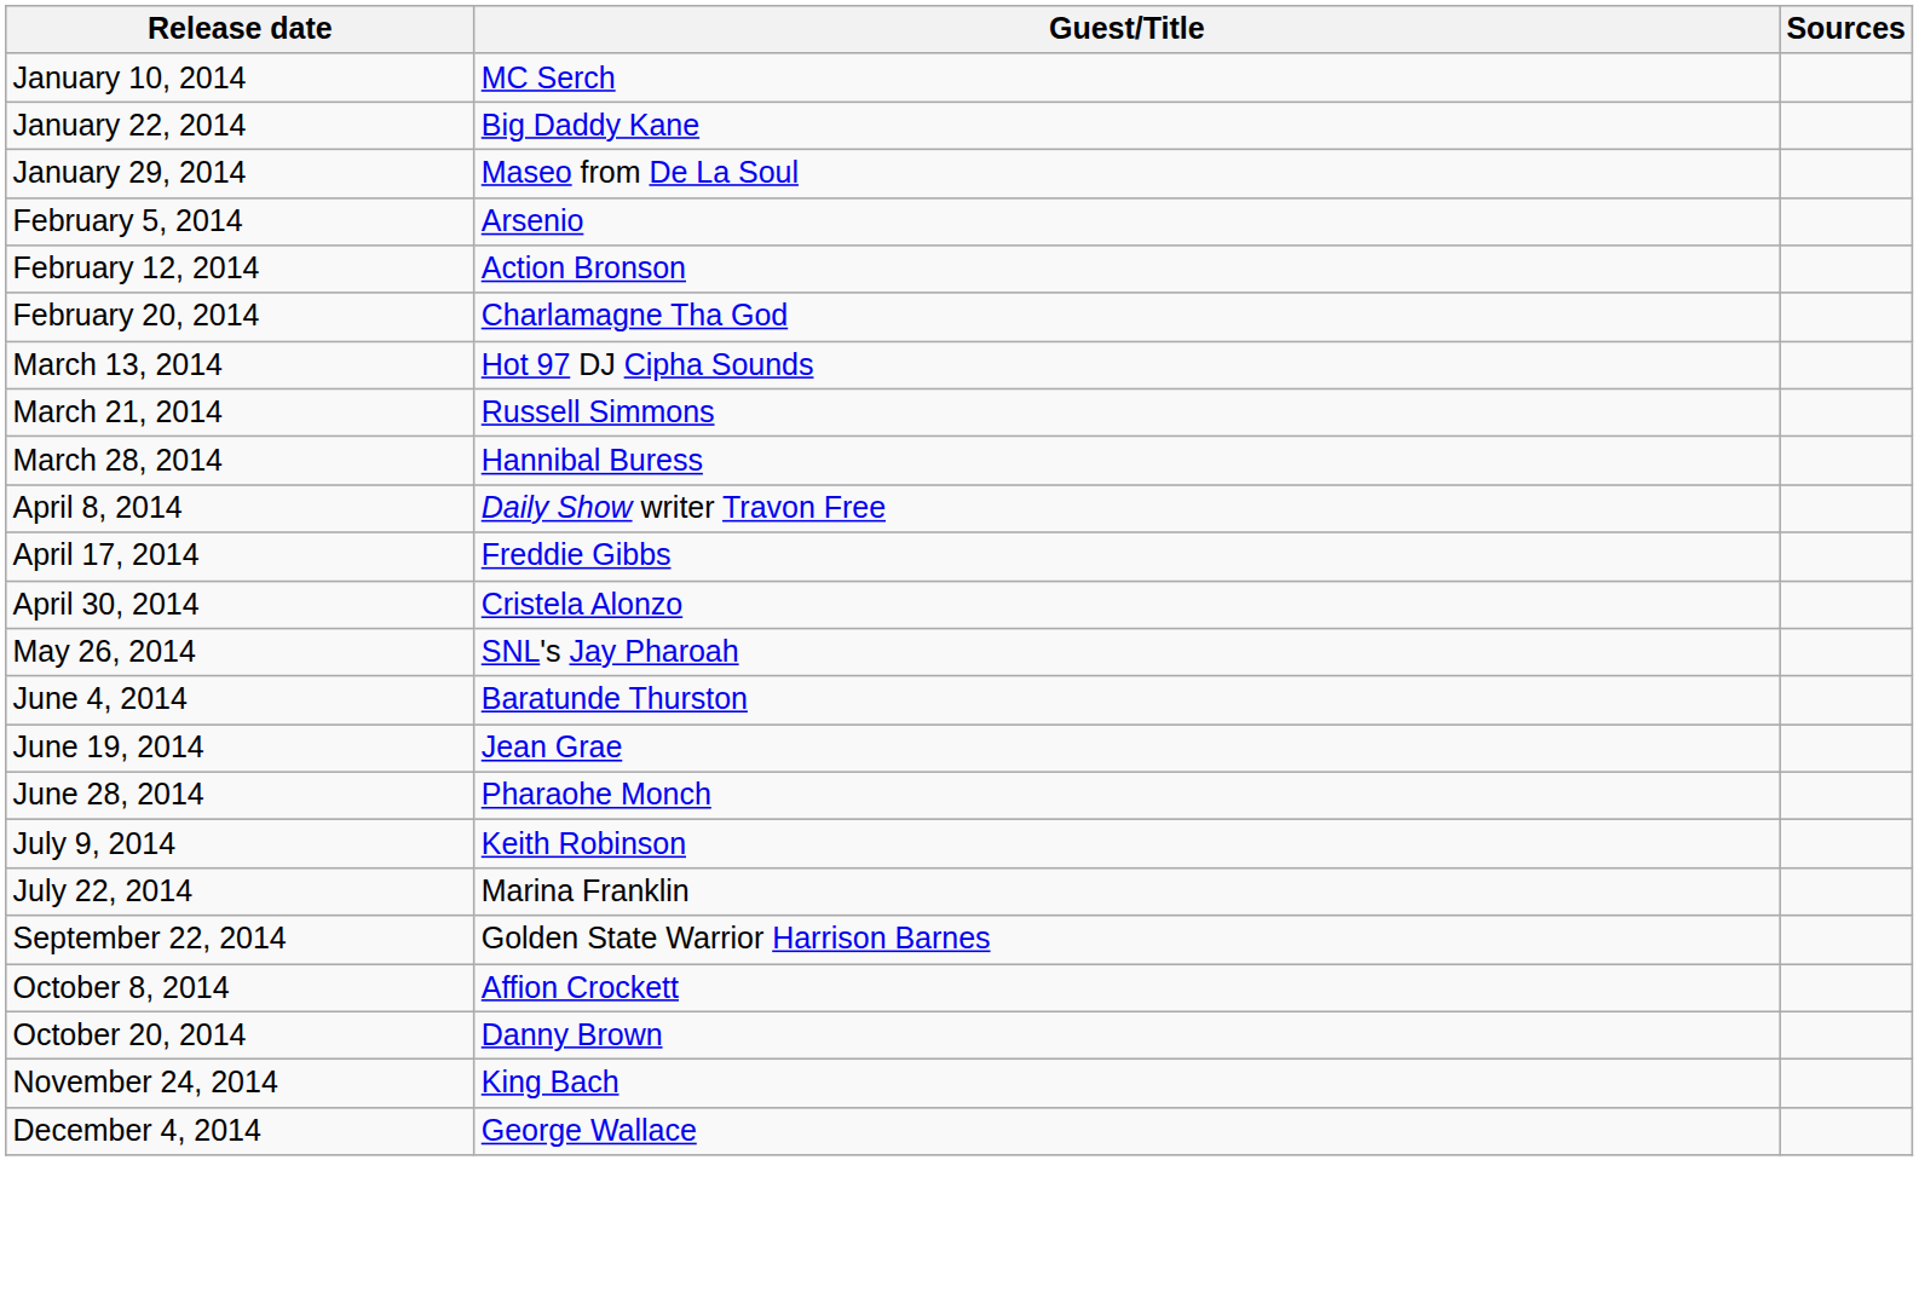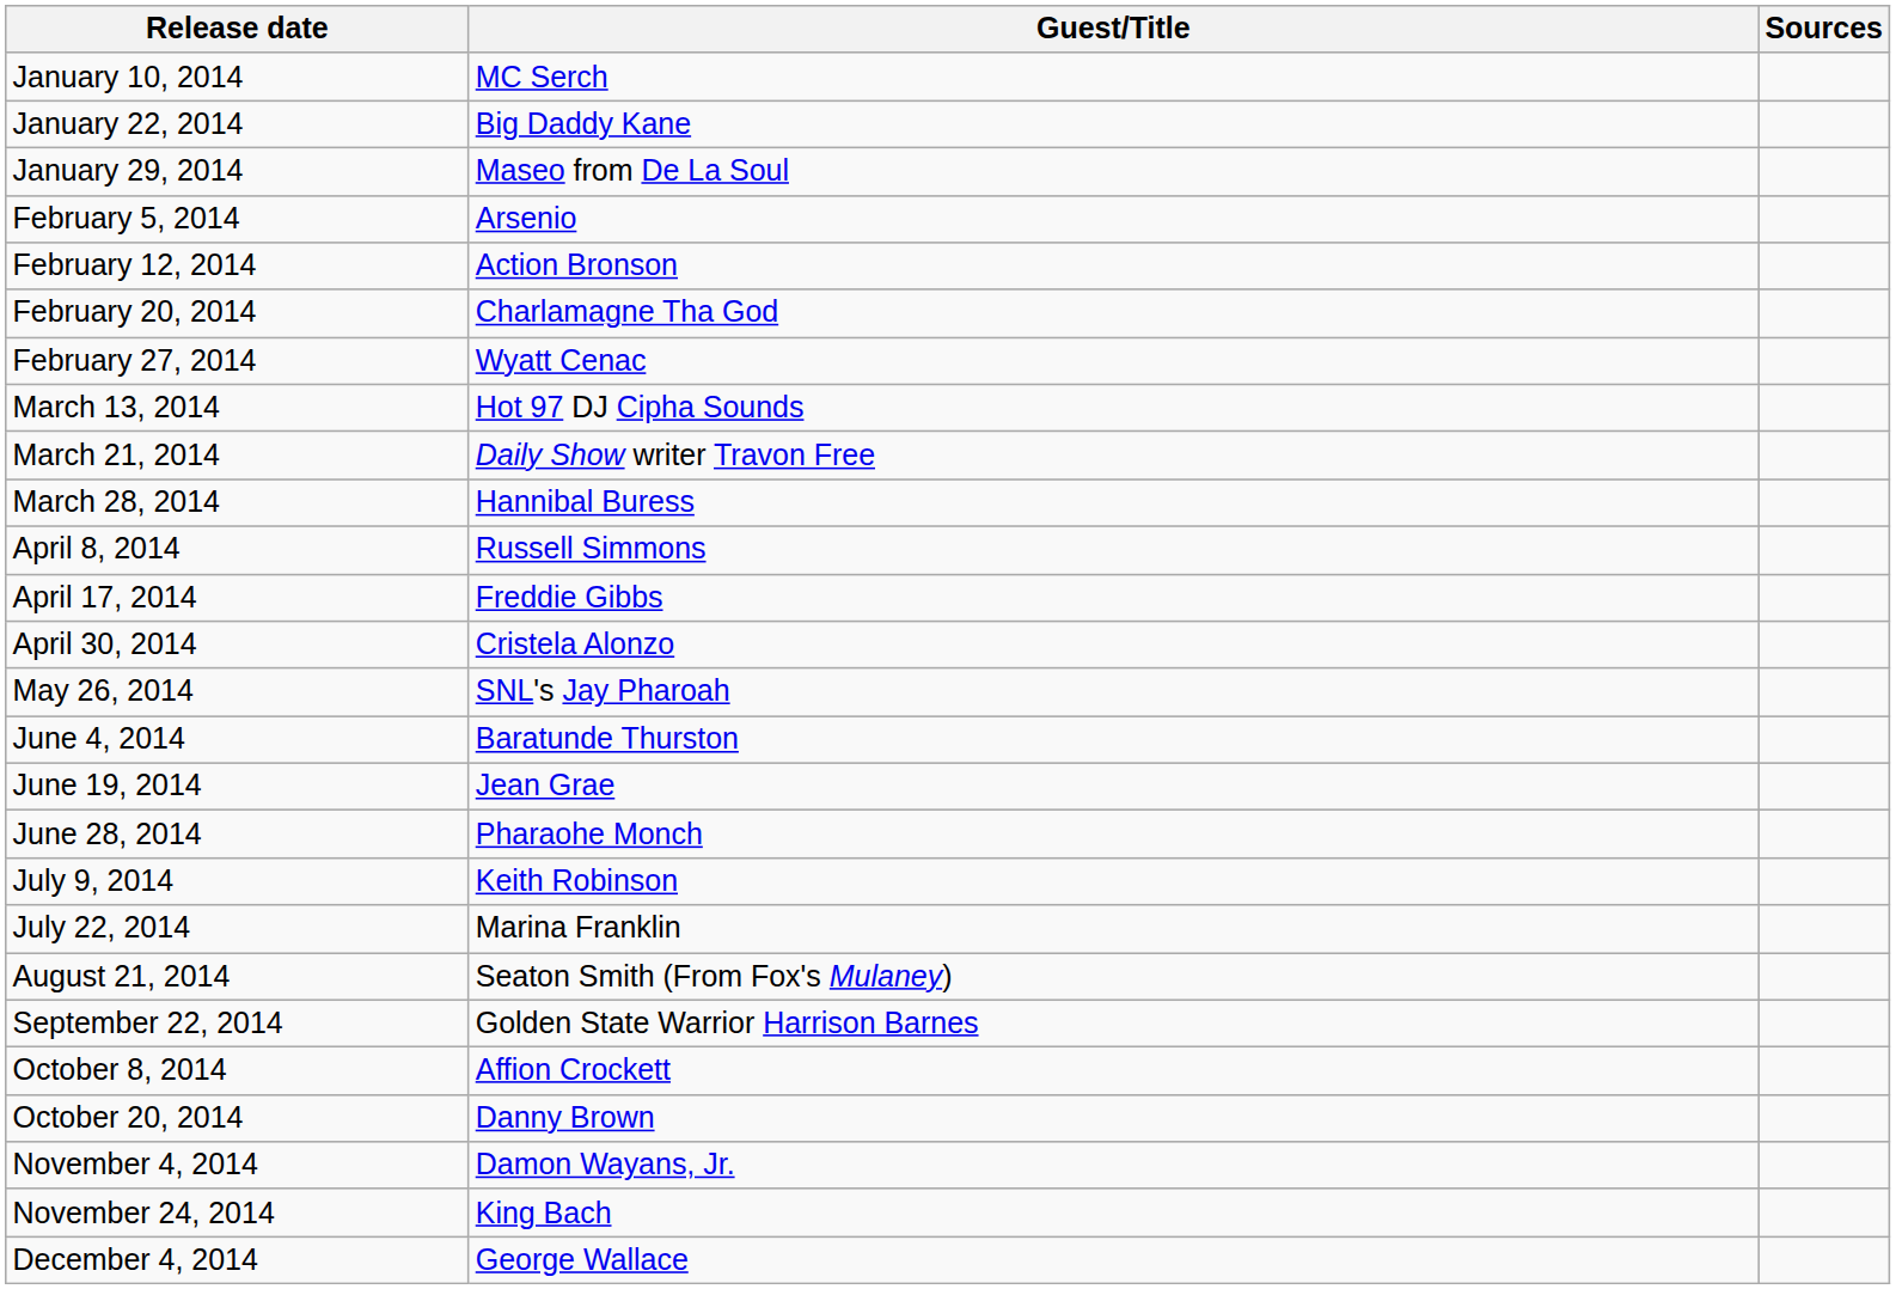+ row: February 27, 2014 | Wyatt Cenac
March 21, 2014 | Guest/Title: Russell Simmons -> Daily Show writer Travon Free
April 8, 2014 | Guest/Title: Daily Show writer Travon Free -> Russell Simmons
+ row: August 21, 2014 | Seaton Smith (From Fox's Mulaney)
+ row: November 4, 2014 | Damon Wayans, Jr.
